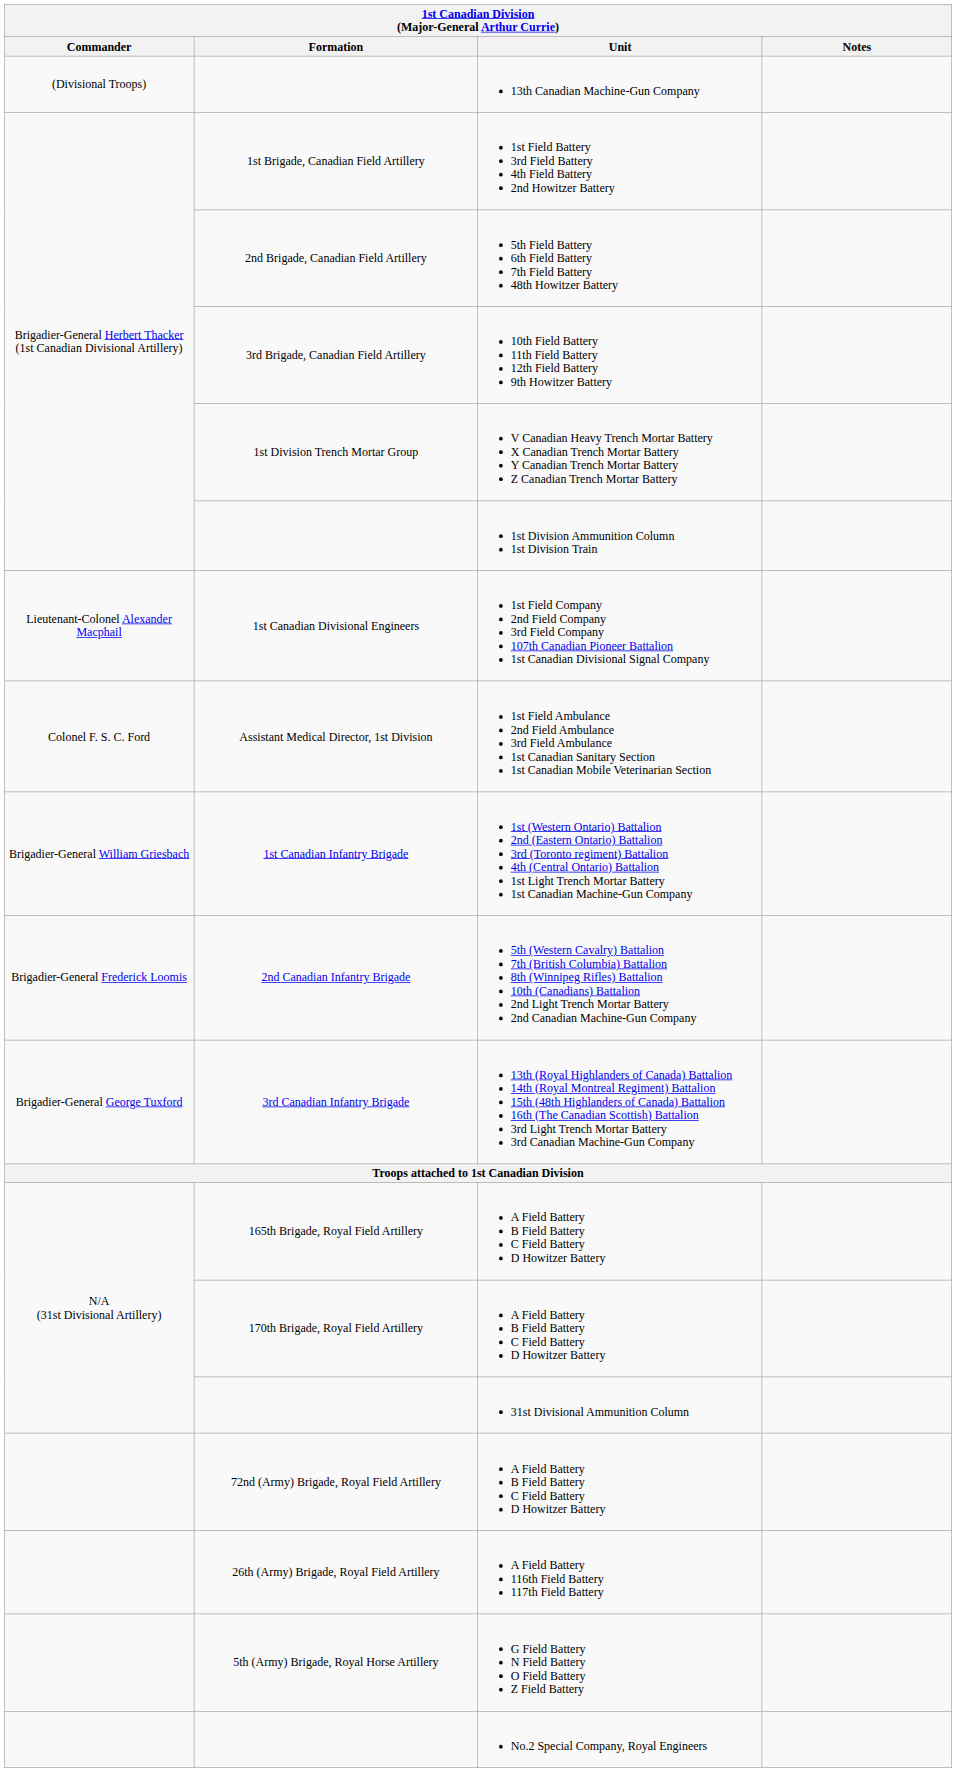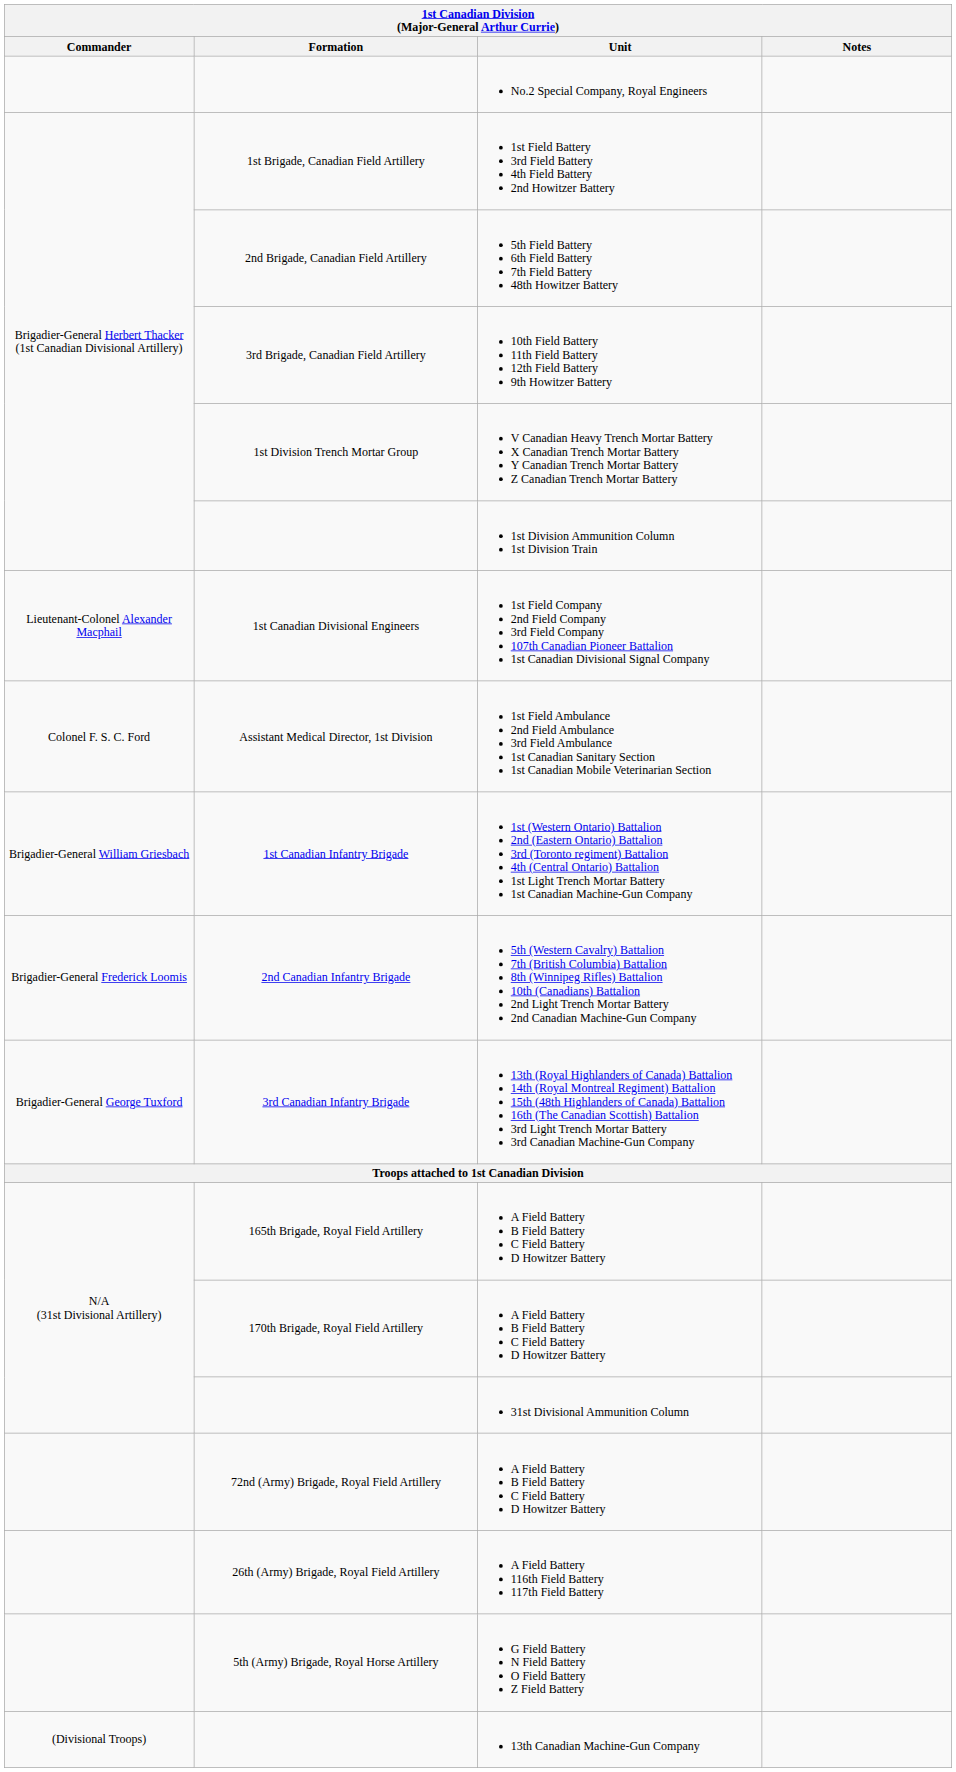rows swapped: 13th Canadian Machine-Gun Company <-> No.2 Special Company, Royal Engineers
